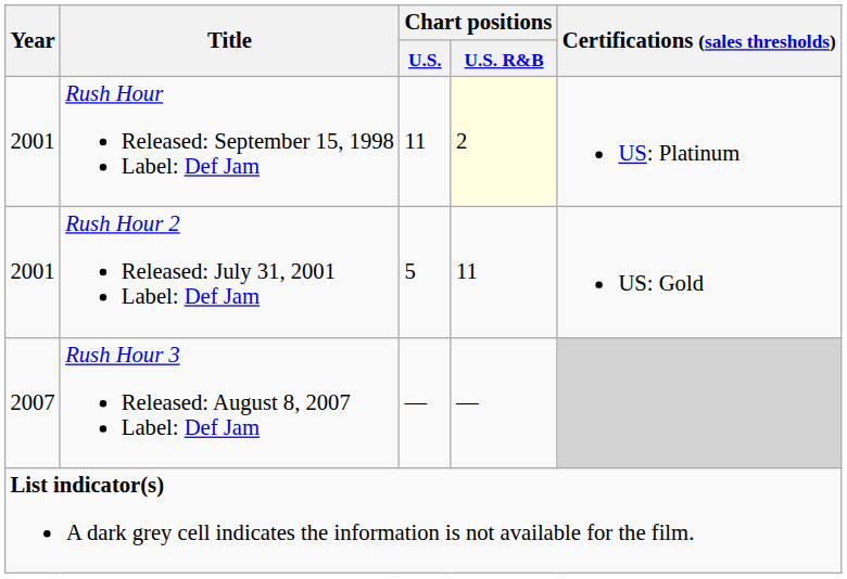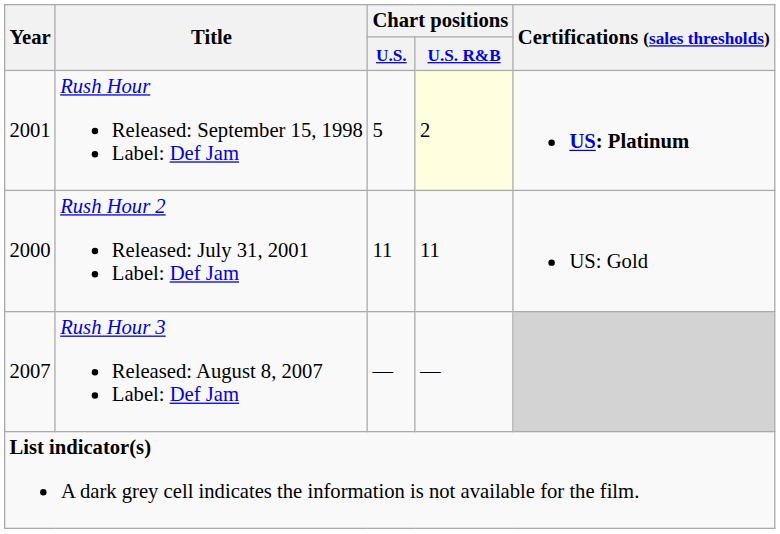Rush Hour Released: September 15, 1998 Label: Def Jam | Chart positions / U.S.: 11 -> 5
Rush Hour Released: September 15, 1998 Label: Def Jam | Certifications (sales thresholds): normal -> bold
Rush Hour 2 Released: July 31, 2001 Label: Def Jam | Year: 2001 -> 2000
Rush Hour 2 Released: July 31, 2001 Label: Def Jam | Chart positions / U.S.: 5 -> 11
